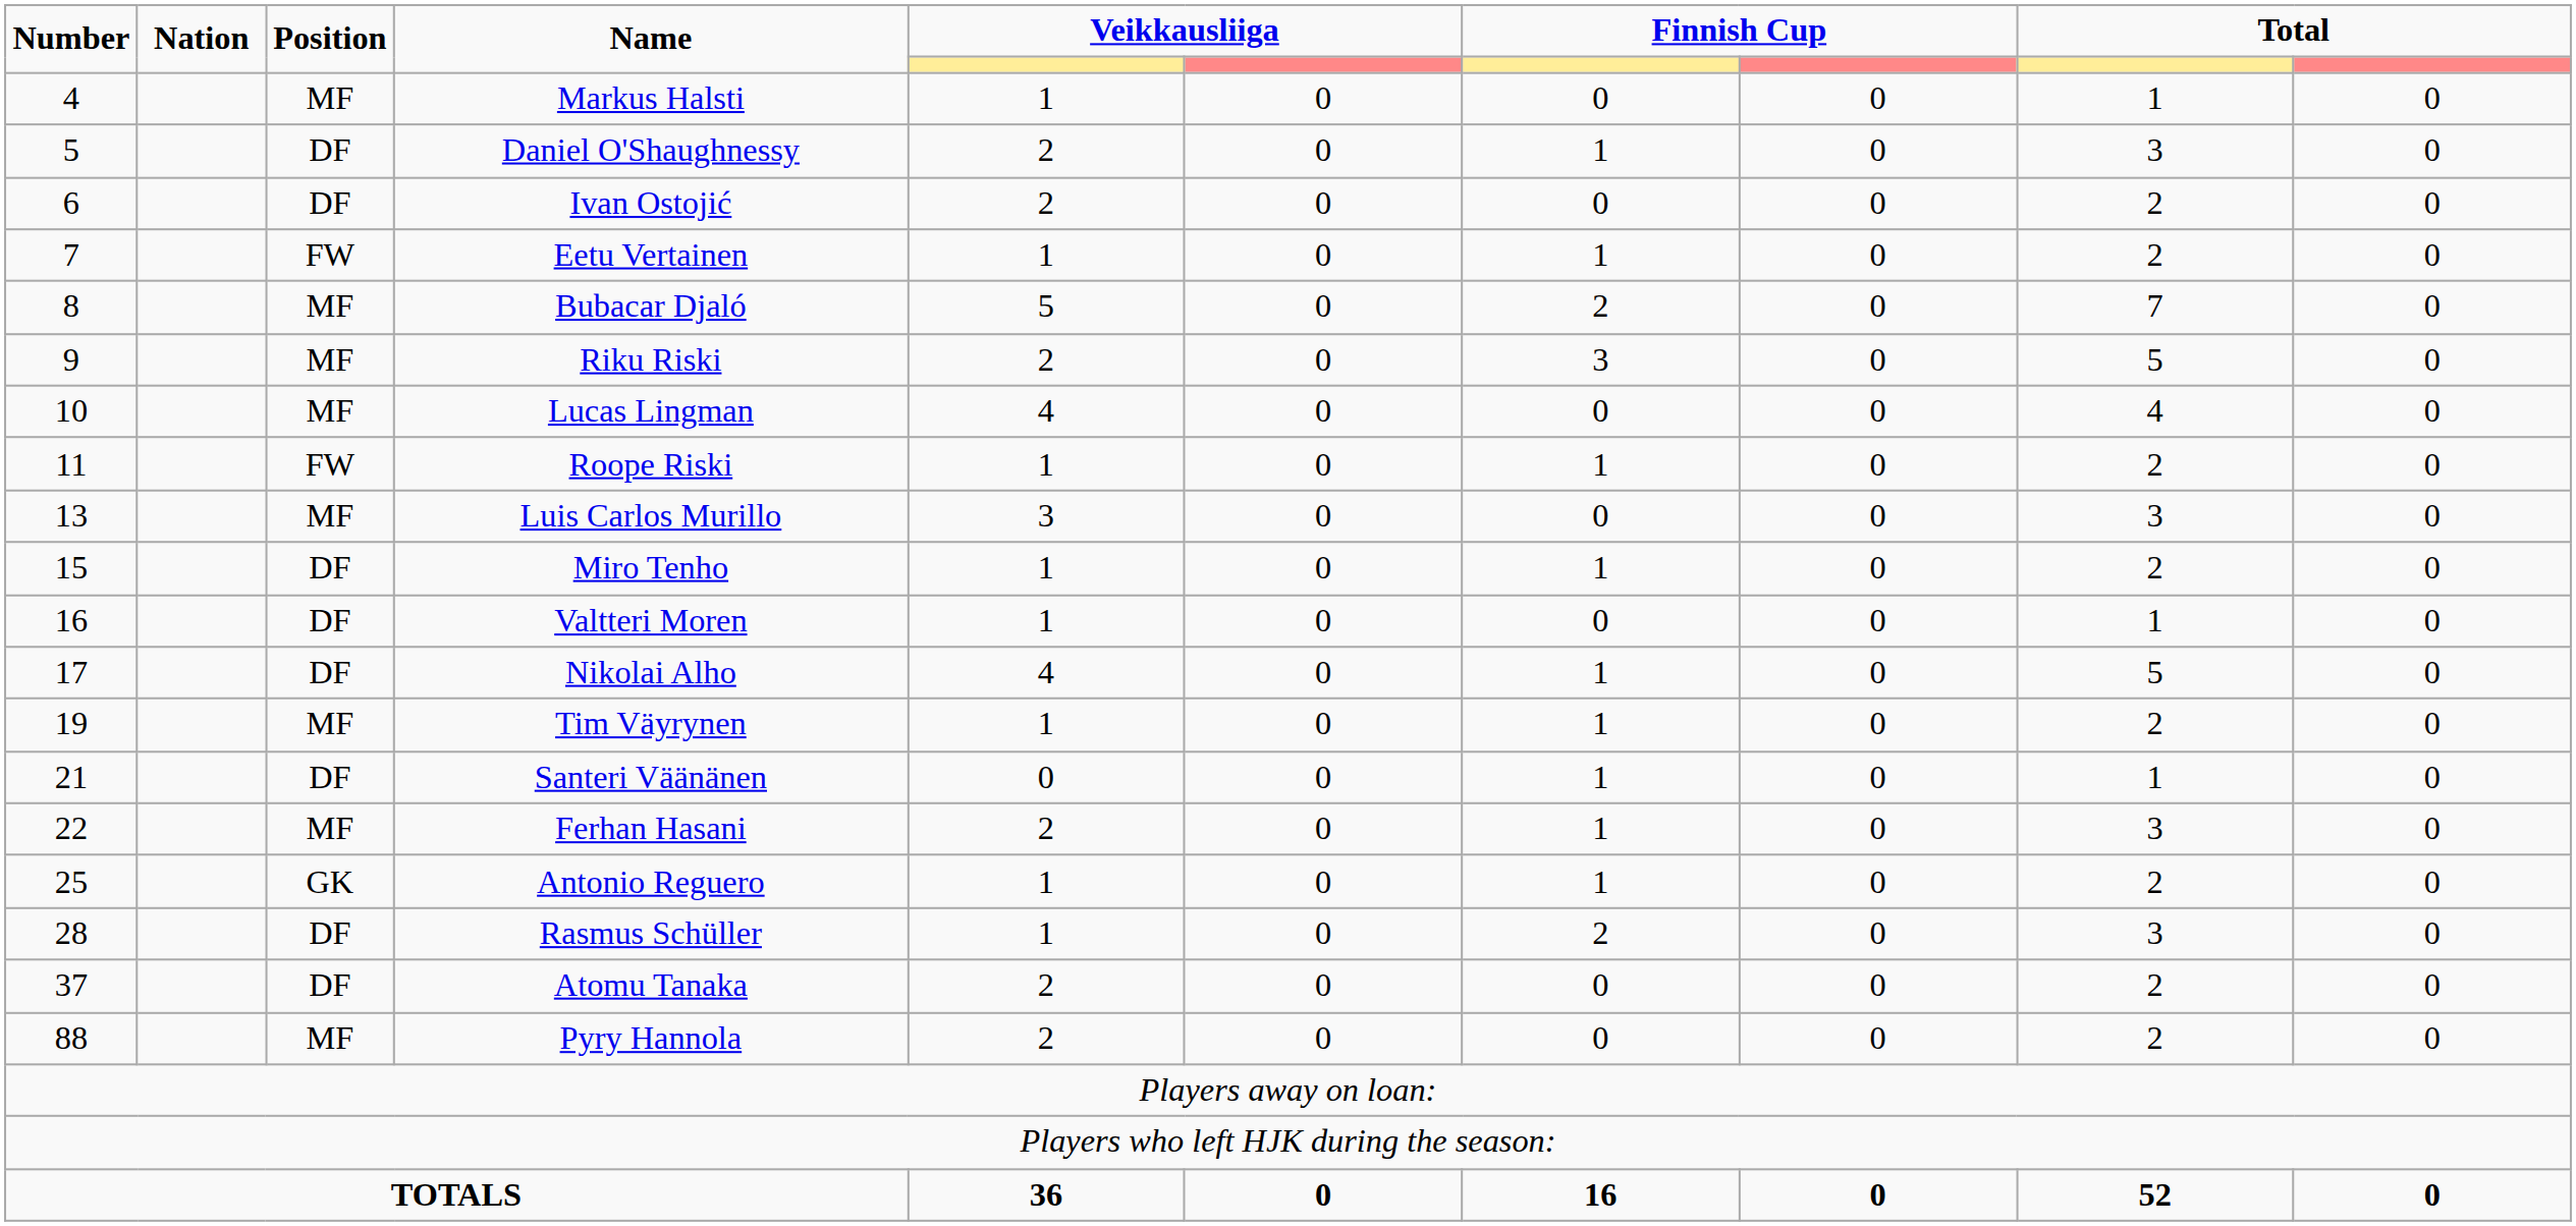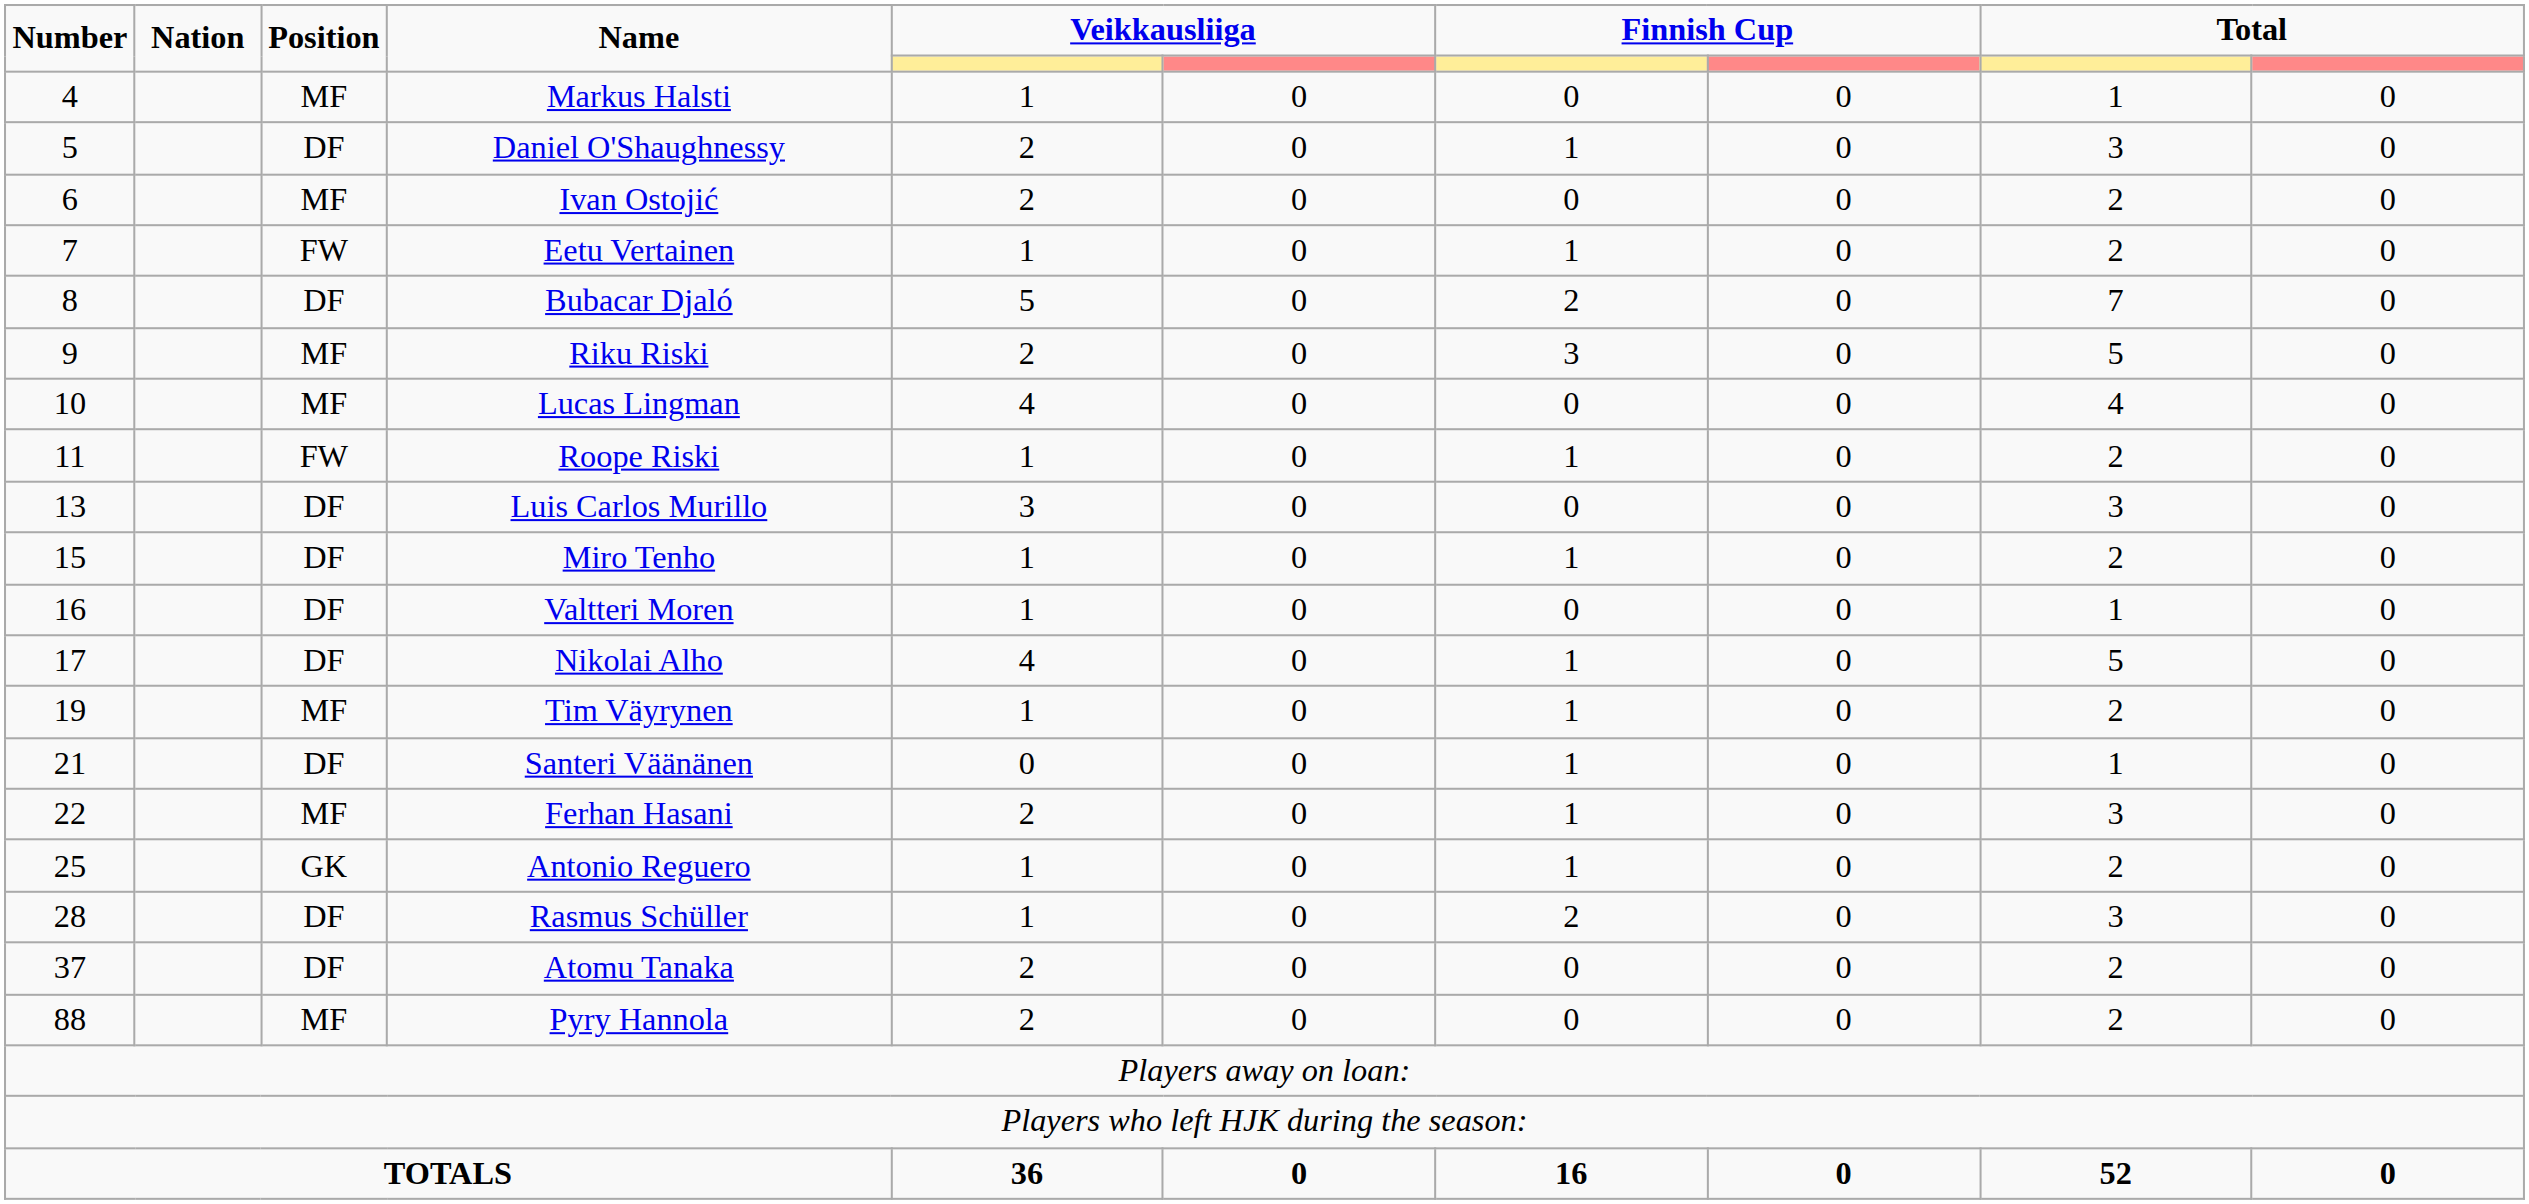Ivan Ostojić | Position: DF -> MF
Bubacar Djaló | Position: MF -> DF
Luis Carlos Murillo | Position: MF -> DF
